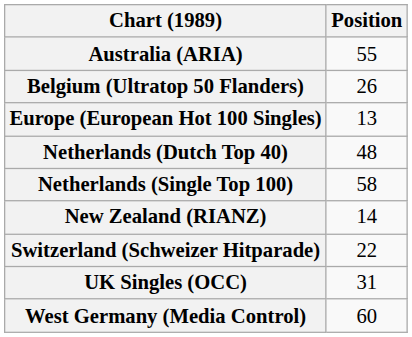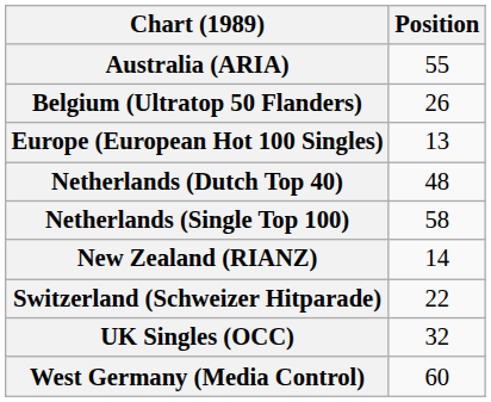UK Singles (OCC) | Position: 31 -> 32
